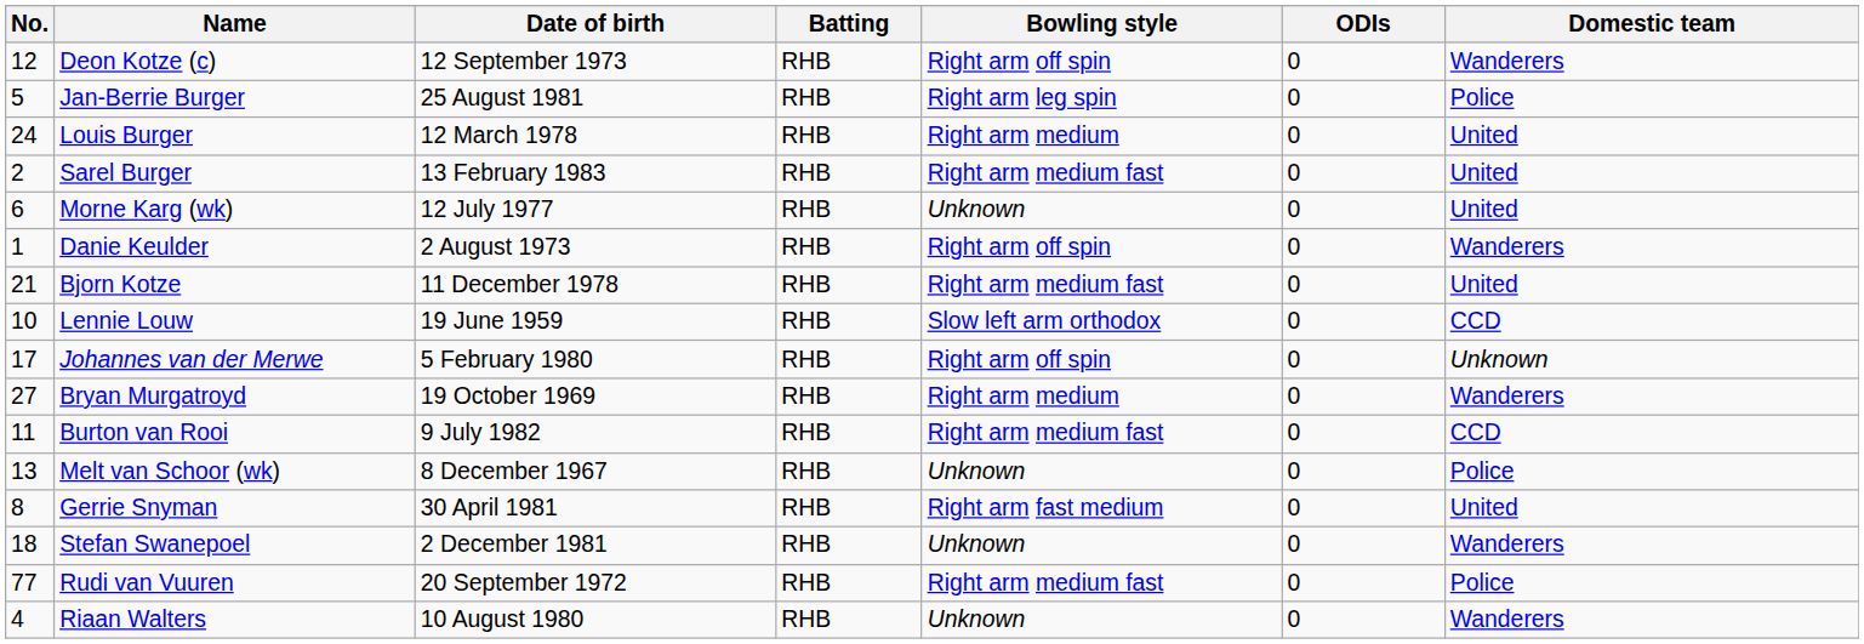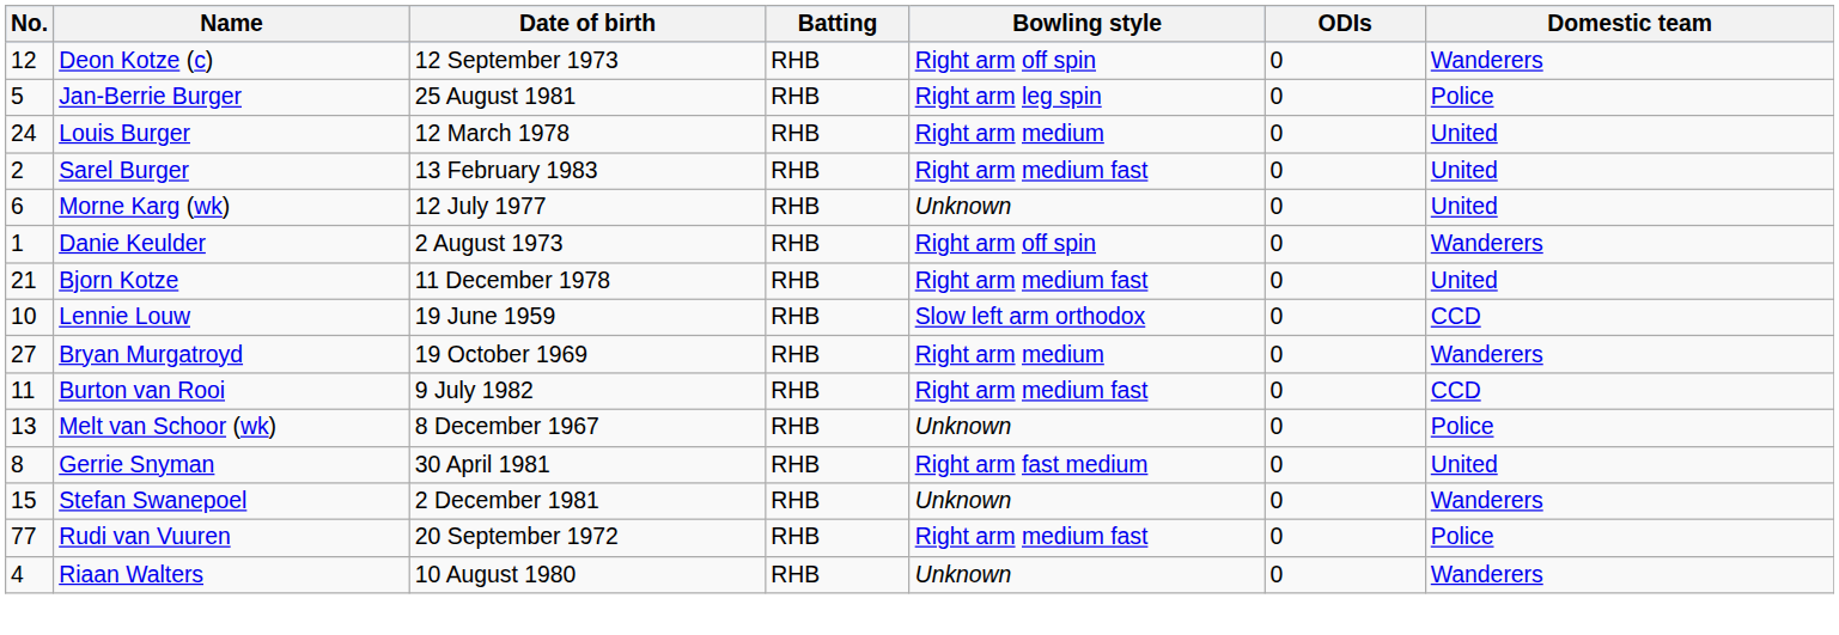- row: 17 | Johannes van der Merwe | 5 February 1980 | RHB | Right arm off spin | 0 | Unknown
Stefan Swanepoel | No.: 18 -> 15
